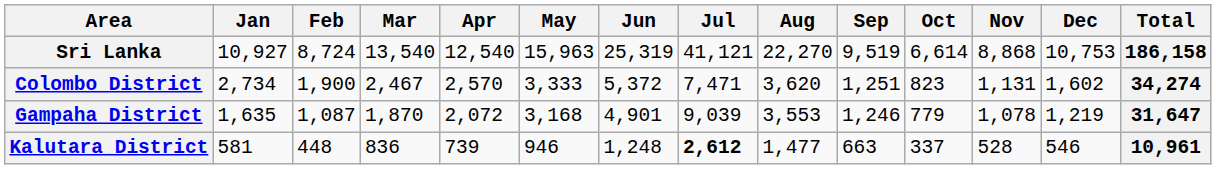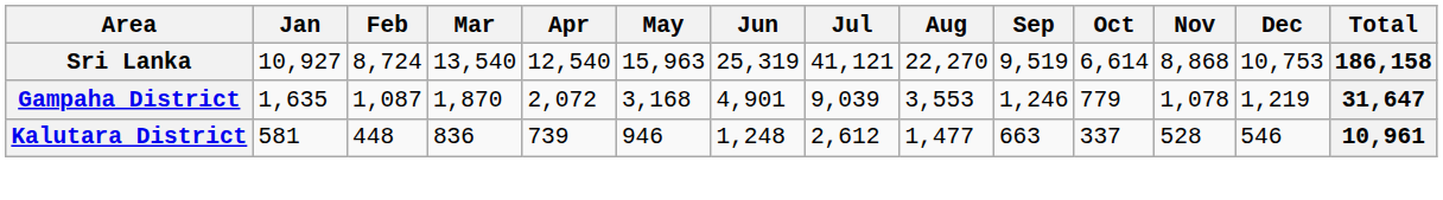- row: Colombo District | 2,734 | 1,900 | 2,467 | 2,570 | 3,333 | 5,372 | 7,471 | 3,620 | 1,251 | 823 | 1,131 | 1,602 | 34,274
Kalutara District | Jul: bold -> normal
